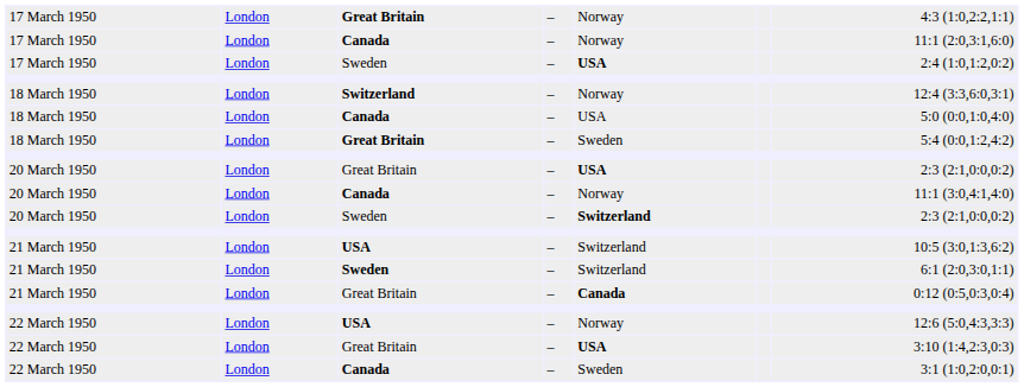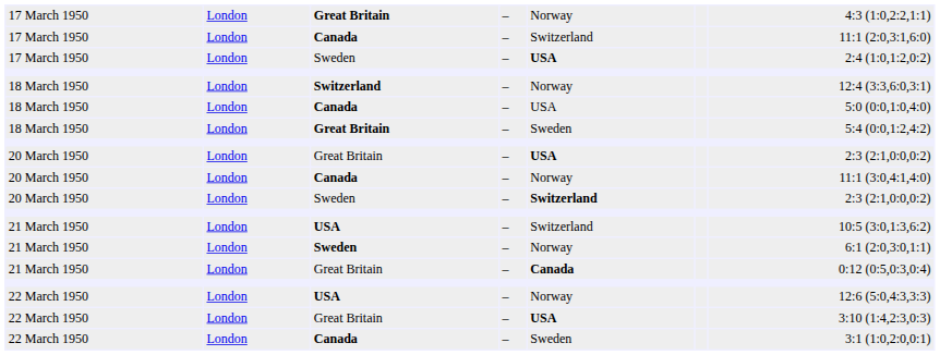17 March 1950 / Canada | column 5: Norway -> Switzerland
21 March 1950 / Sweden | column 5: Switzerland -> Norway
